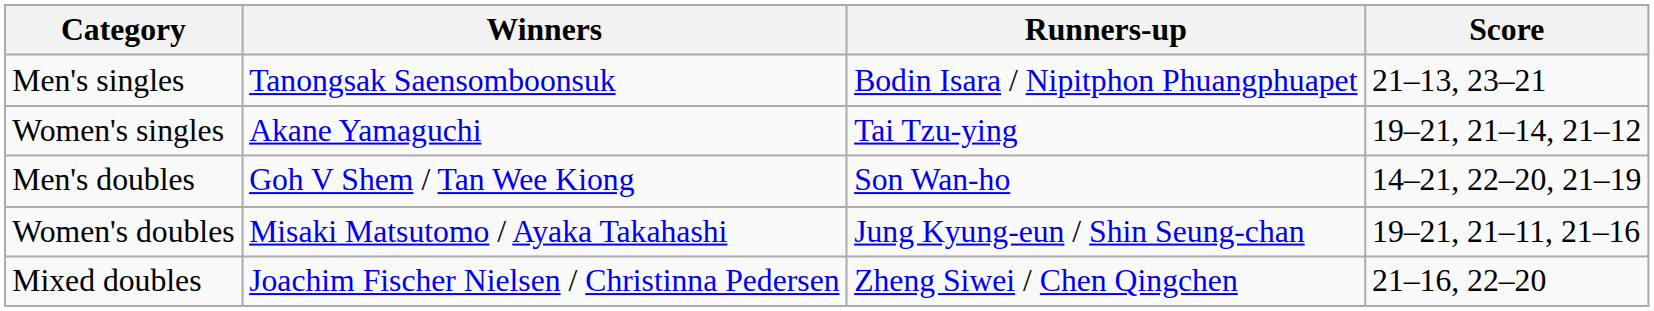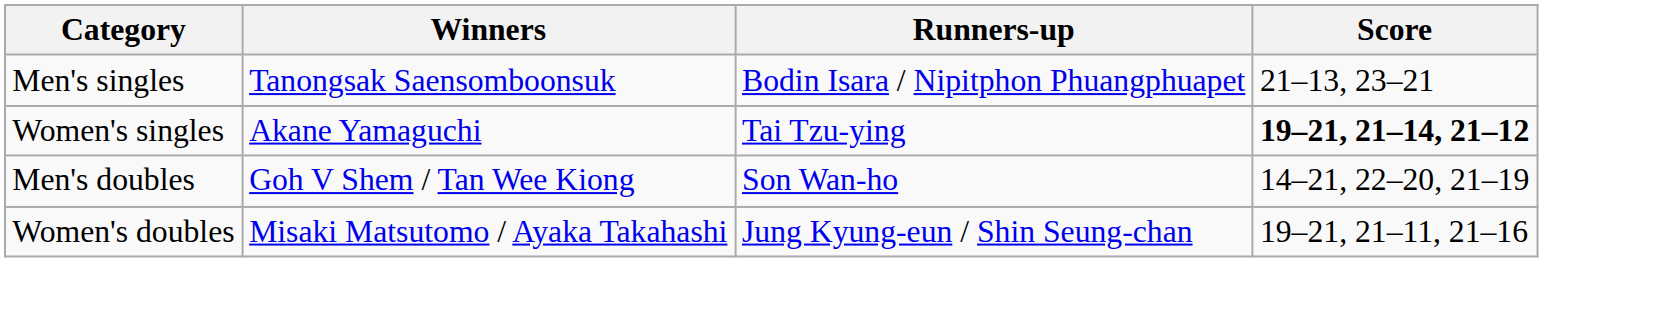Women's singles | Score: normal -> bold
- row: Mixed doubles | Joachim Fischer Nielsen / Christinna Pedersen | Zheng Siwei / Chen Qingchen | 21–16, 22–20
